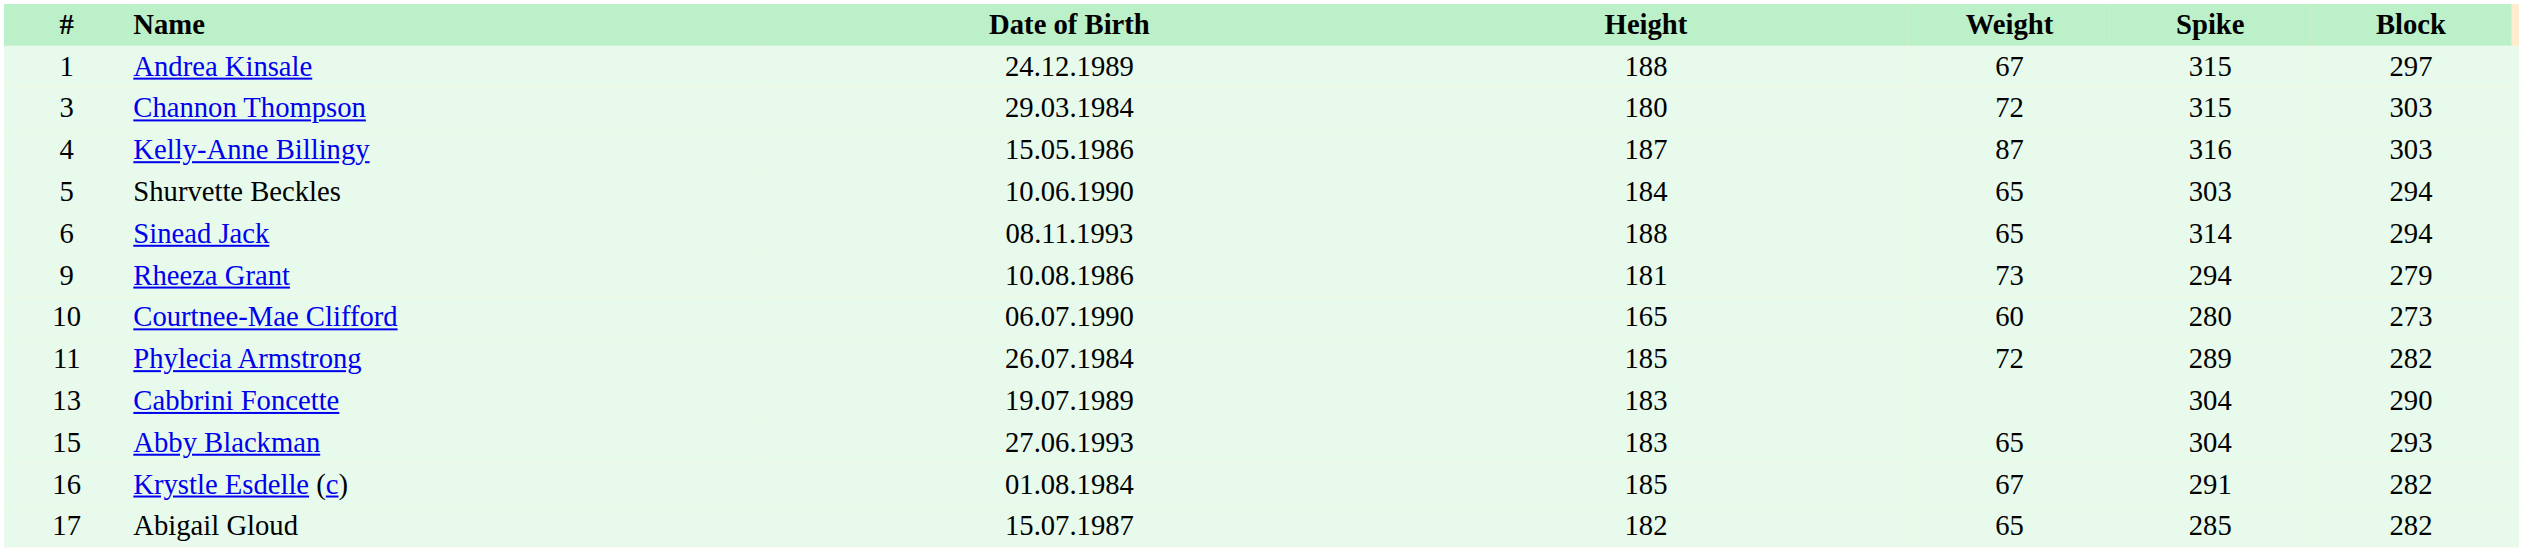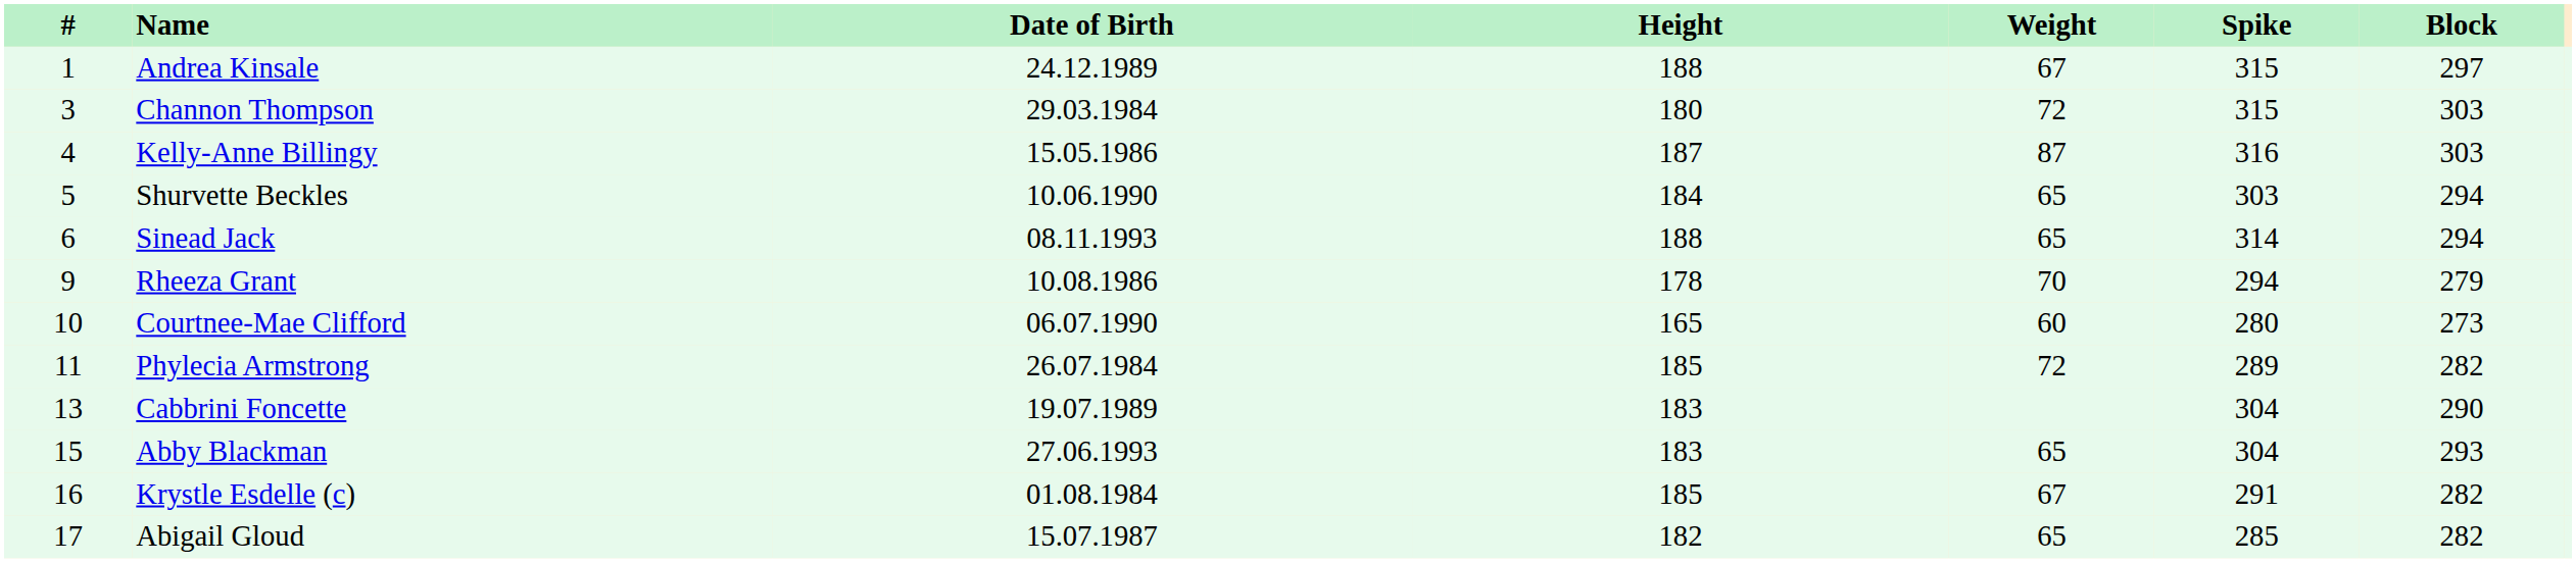Rheeza Grant | Height: 181 -> 178
Rheeza Grant | Weight: 73 -> 70
